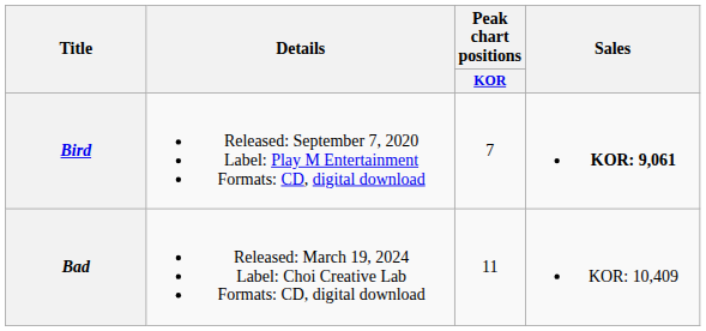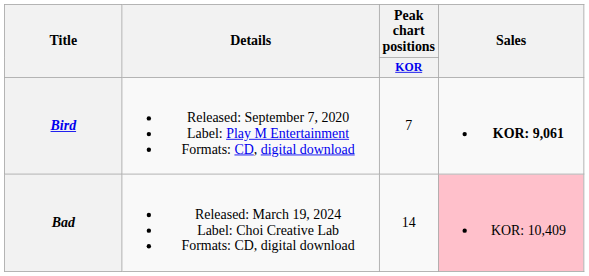Bad | Peak chart positions / KOR: 11 -> 14
Bad | Sales: no background -> pink background
